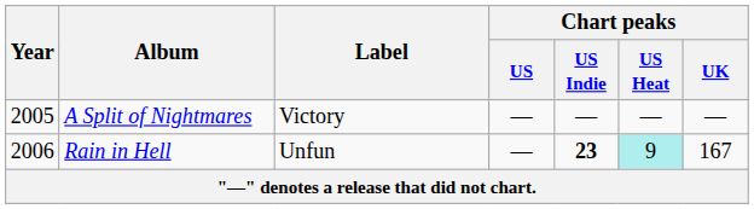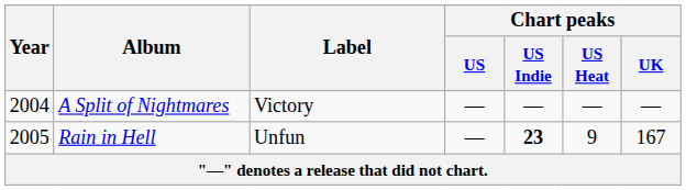A Split of Nightmares | Year: 2005 -> 2004
Rain in Hell | Year: 2006 -> 2005
Rain in Hell | Chart peaks / US Heat: paleturquoise background -> no background
